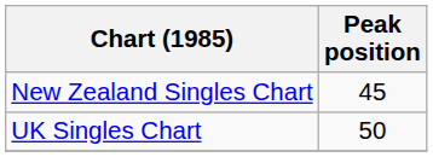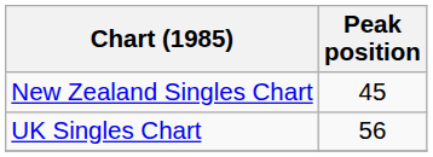UK Singles Chart | Peak position: 50 -> 56
